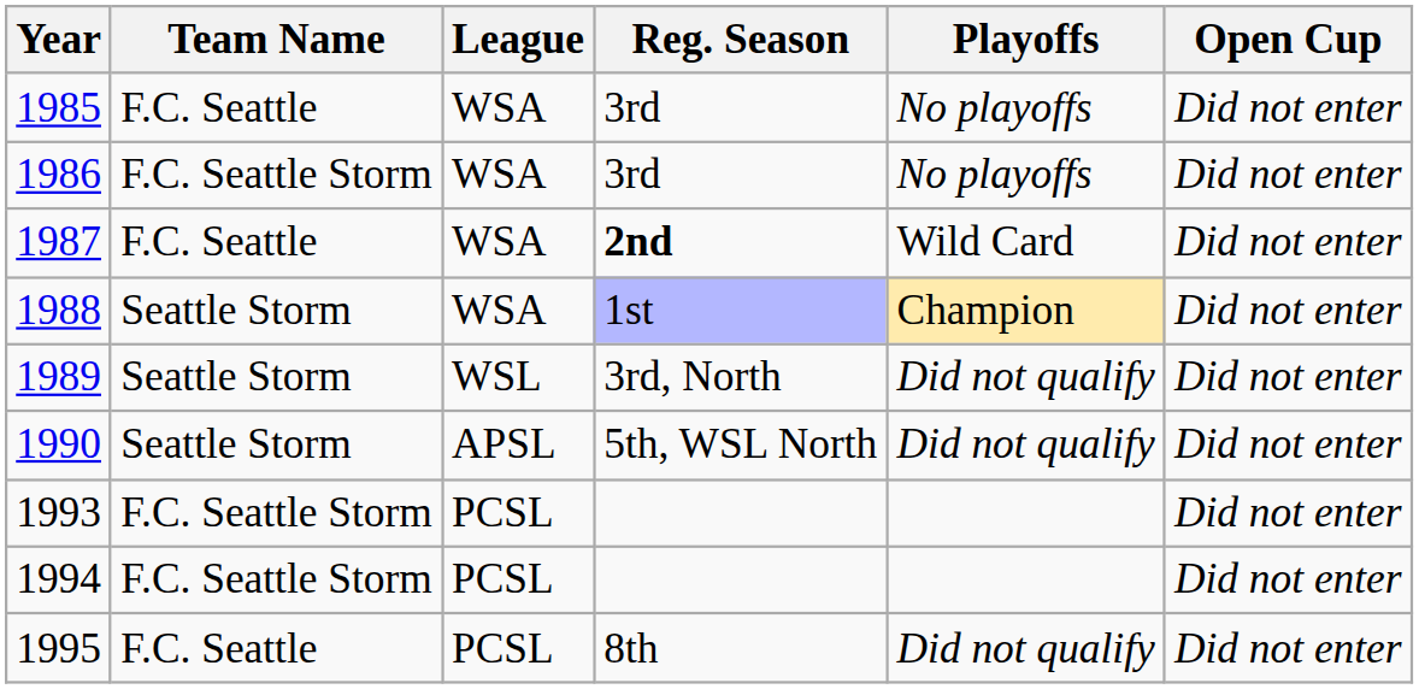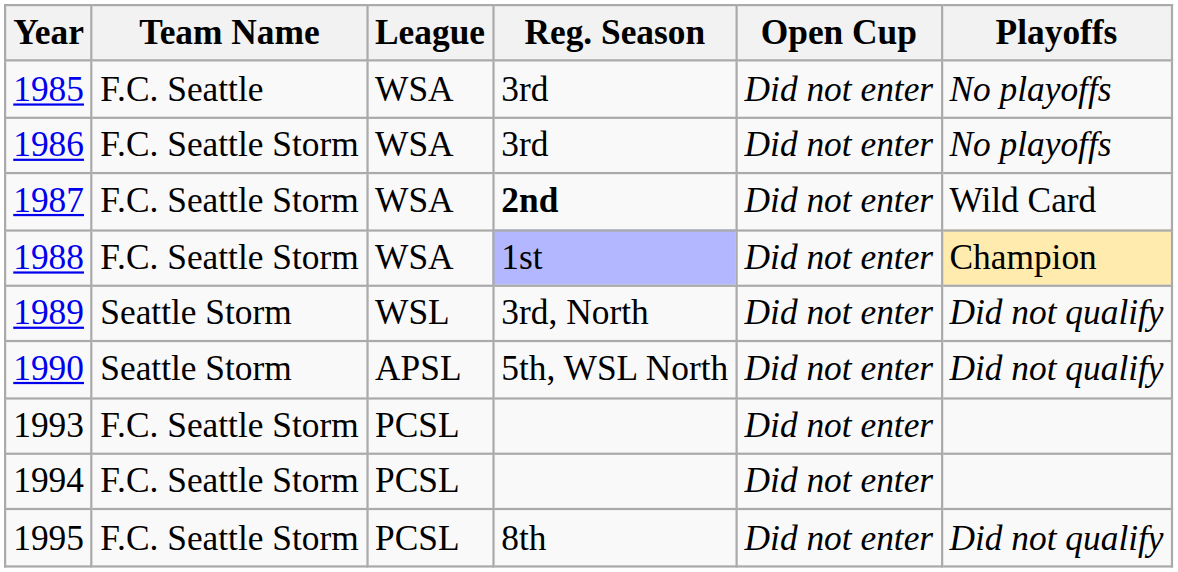columns swapped: Playoffs <-> Open Cup
1987 | Team Name: F.C. Seattle -> F.C. Seattle Storm
1988 | Team Name: Seattle Storm -> F.C. Seattle Storm
1995 | Team Name: F.C. Seattle -> F.C. Seattle Storm
